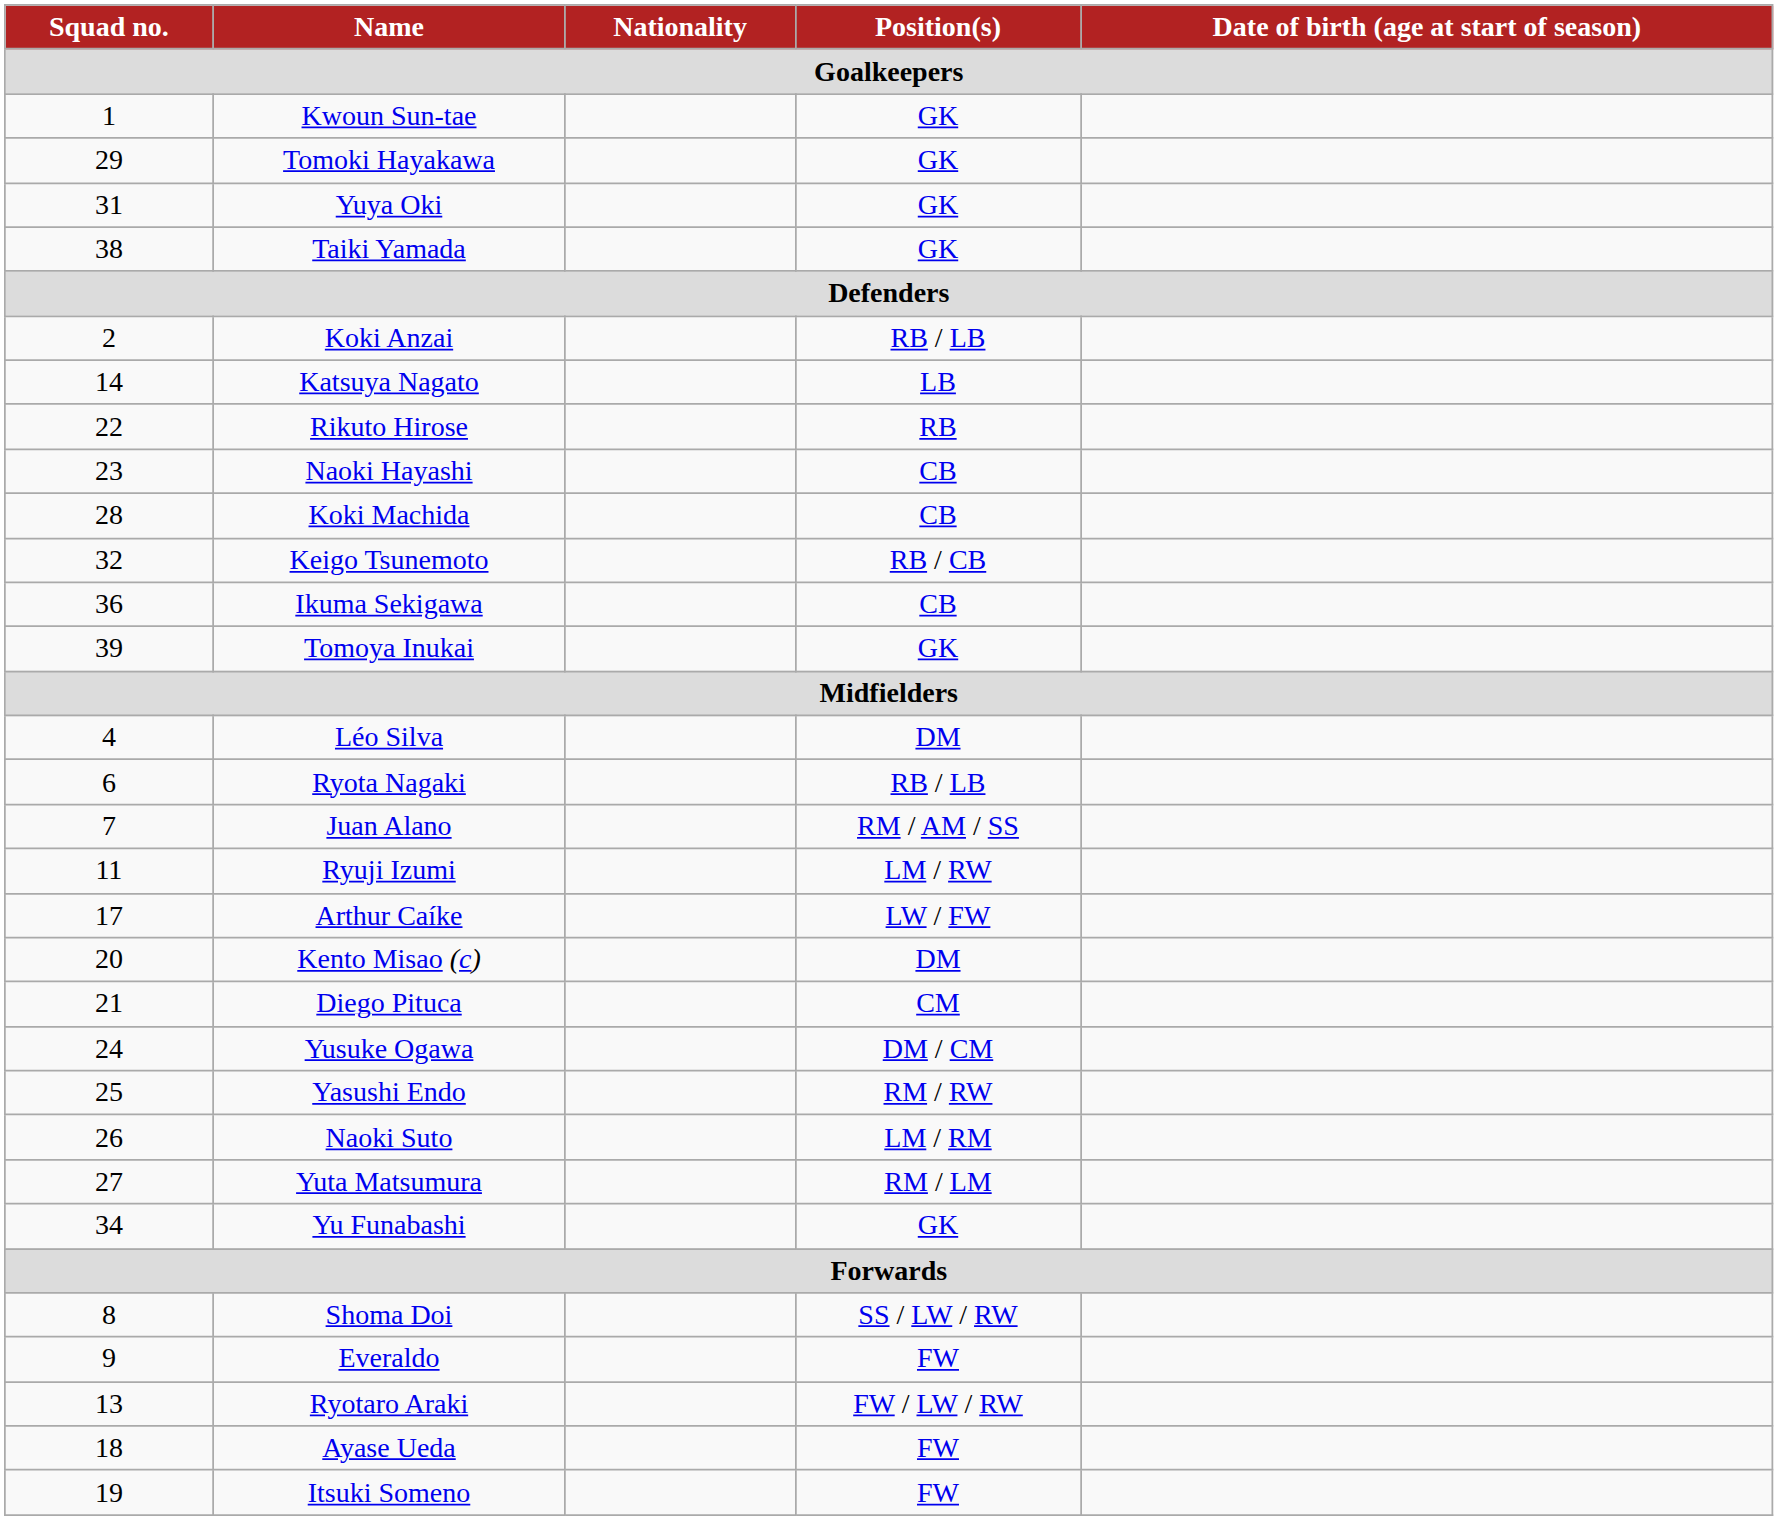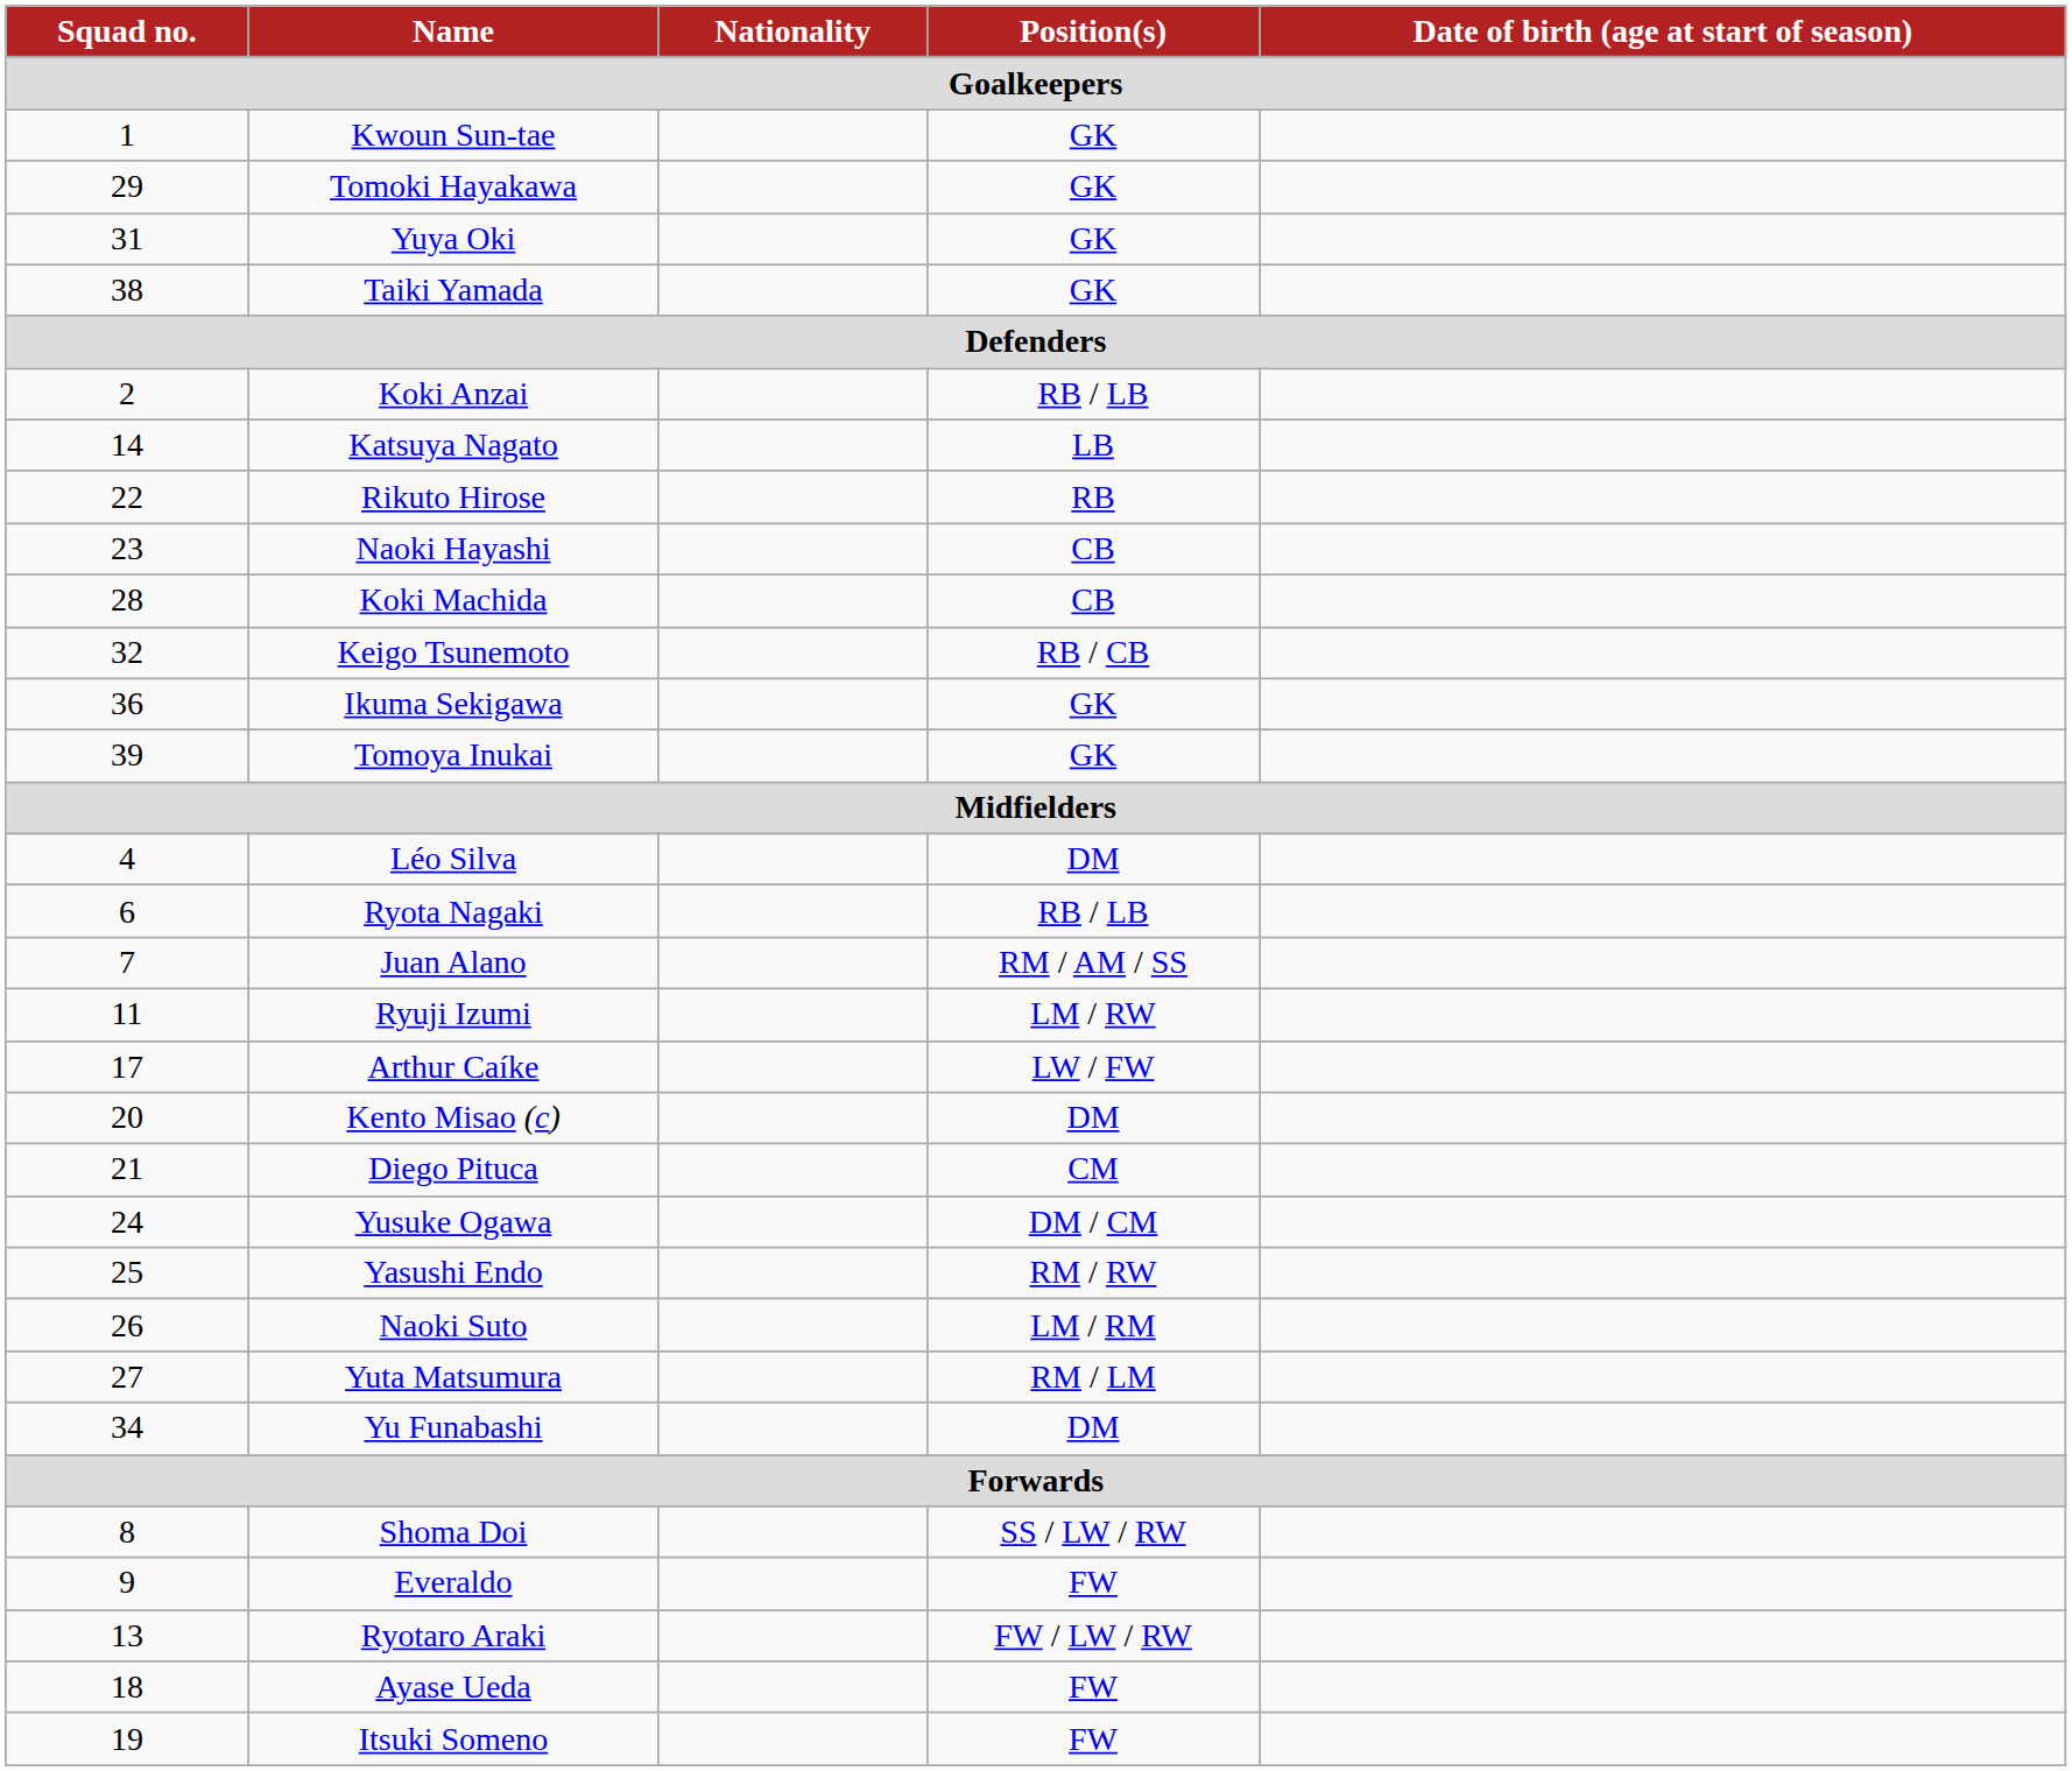Ikuma Sekigawa | Position(s) / Goalkeepers: CB -> GK
Yu Funabashi | Position(s) / Goalkeepers: GK -> DM
